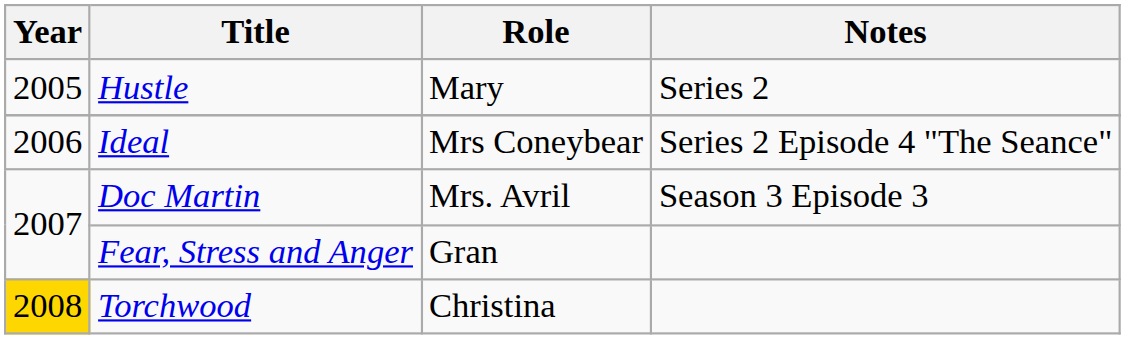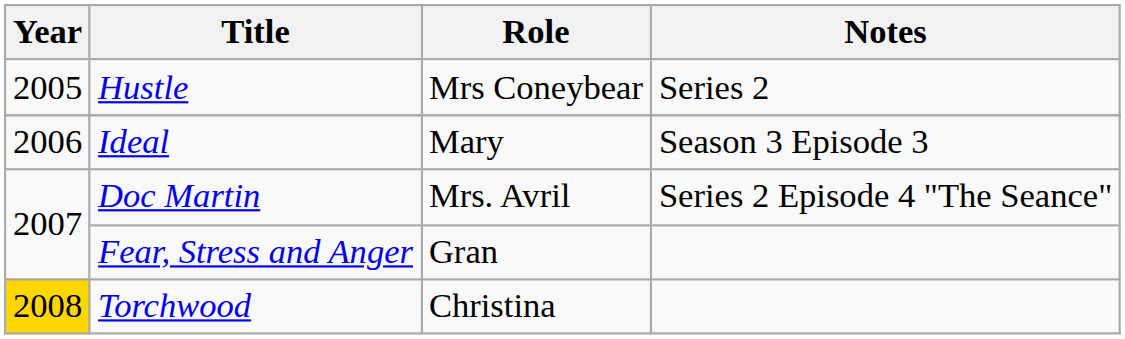Hustle | Role: Mary -> Mrs Coneybear
Ideal | Role: Mrs Coneybear -> Mary
Ideal | Notes: Series 2 Episode 4 "The Seance" -> Season 3 Episode 3
Doc Martin | Notes: Season 3 Episode 3 -> Series 2 Episode 4 "The Seance"
